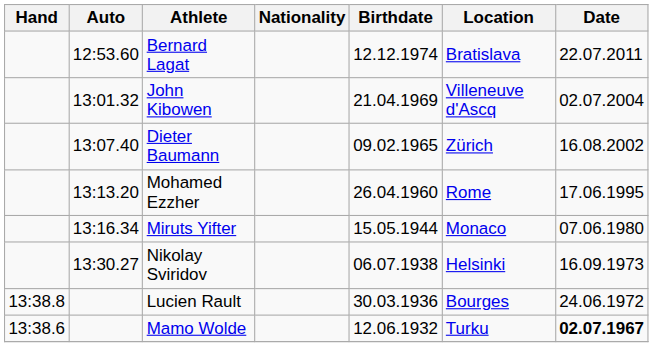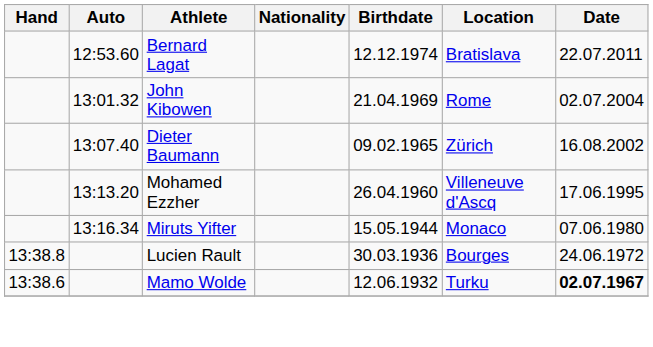John Kibowen | Location: Villeneuve d'Ascq -> Rome
Mohamed Ezzher | Location: Rome -> Villeneuve d'Ascq
- row: 13:30.27 | Nikolay Sviridov | 06.07.1938 | Helsinki | 16.09.1973
